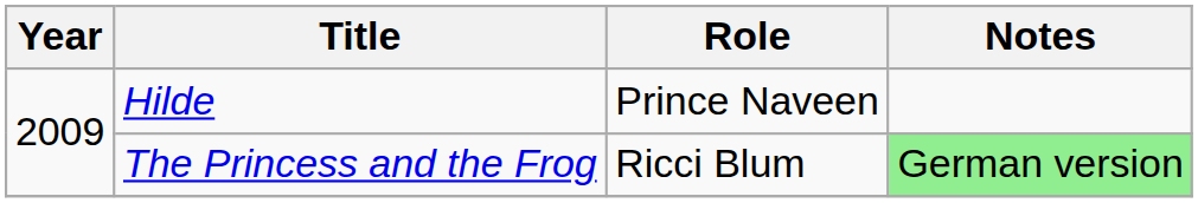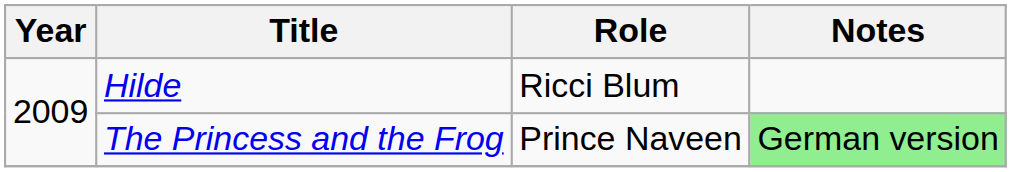Hilde | Role: Prince Naveen -> Ricci Blum
The Princess and the Frog | Role: Ricci Blum -> Prince Naveen
